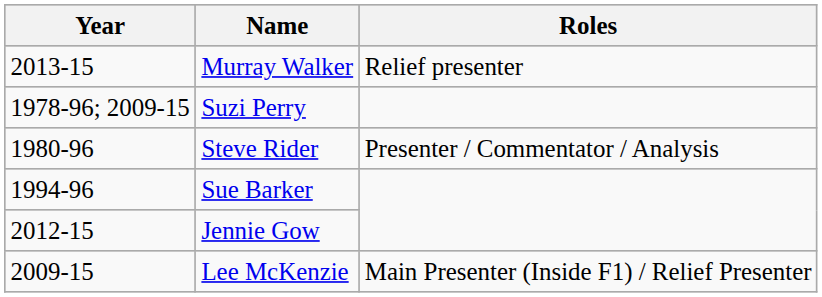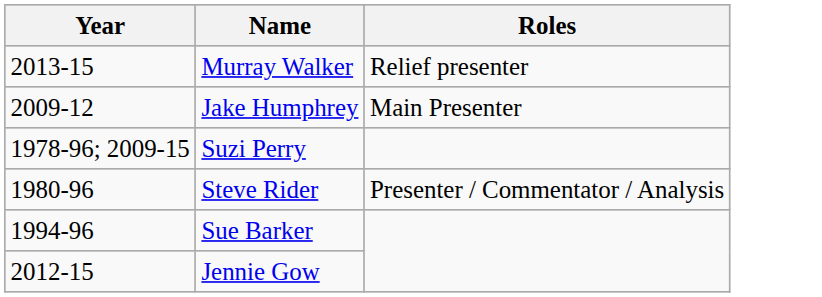+ row: 2009-12 | Jake Humphrey | Main Presenter
- row: 2009-15 | Lee McKenzie | Main Presenter (Inside F1) / Relief Presenter
